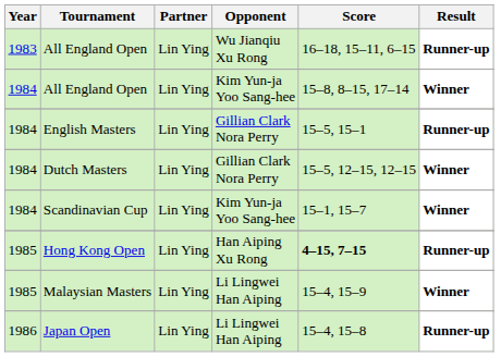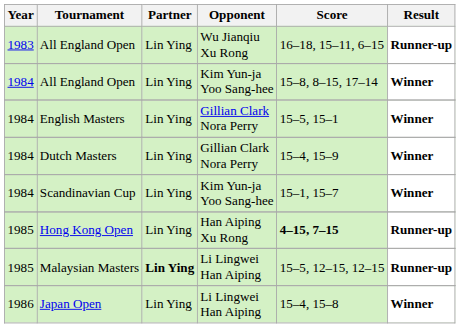English Masters | Result: Runner-up -> Winner
Dutch Masters | Score: 15–5, 12–15, 12–15 -> 15–4, 15–9
Malaysian Masters | Partner: normal -> bold
Malaysian Masters | Score: 15–4, 15–9 -> 15–5, 12–15, 12–15
Malaysian Masters | Result: Winner -> Runner-up
Japan Open | Result: Runner-up -> Winner
